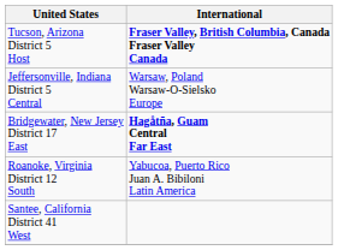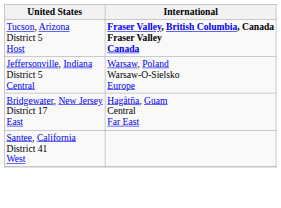Bridgewater, New Jersey District 17 East | International: bold -> normal
- row: Roanoke, Virginia District 12 South | Yabucoa, Puerto Rico Juan A. Bibiloni Latin America
